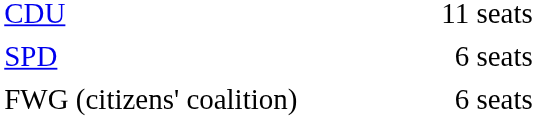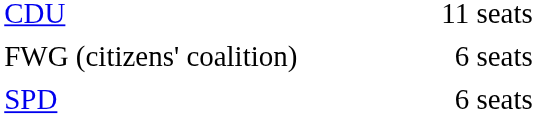rows swapped: SPD <-> FWG (citizens' coalition)
